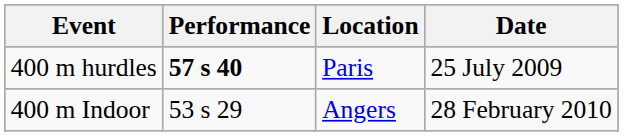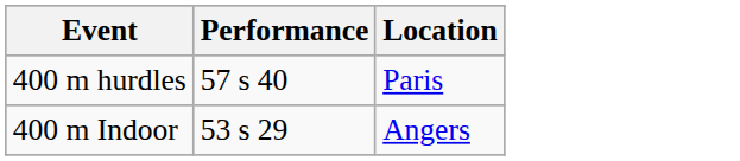- column: Date | 25 July 2009 | 28 February 2010
400 m hurdles | Performance: bold -> normal
